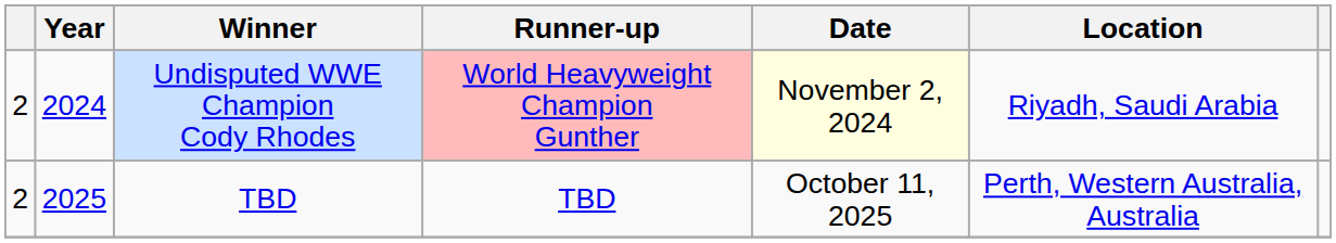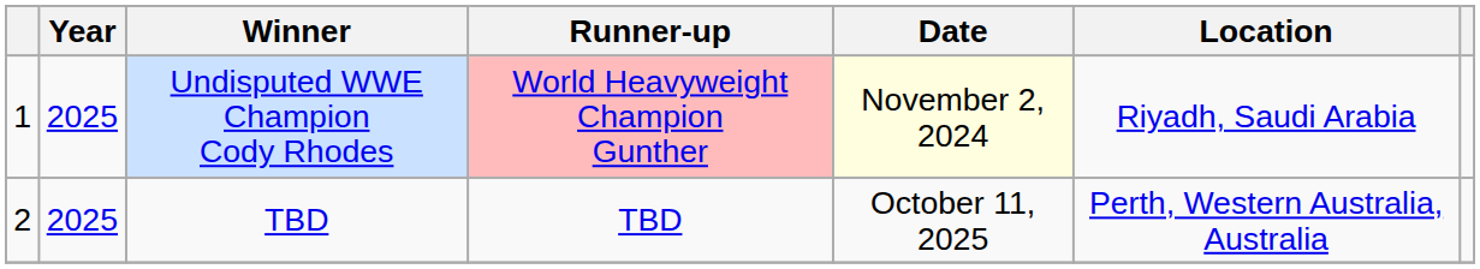Undisputed WWE Champion Cody Rhodes | column 1: 2 -> 1
Undisputed WWE Champion Cody Rhodes | Year: 2024 -> 2025
